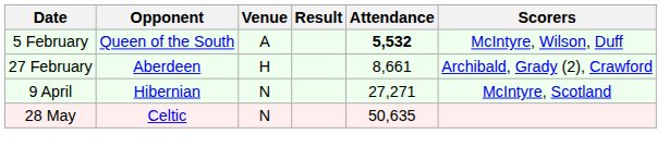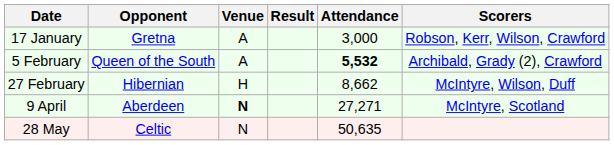+ row: 17 January | Gretna | A | 3,000 | Robson, Kerr, Wilson, Crawford
5 February | Scorers: McIntyre, Wilson, Duff -> Archibald, Grady (2), Crawford
27 February | Opponent: Aberdeen -> Hibernian
27 February | Attendance: 8,661 -> 8,662
27 February | Scorers: Archibald, Grady (2), Crawford -> McIntyre, Wilson, Duff
9 April | Opponent: Hibernian -> Aberdeen
9 April | Venue: normal -> bold
